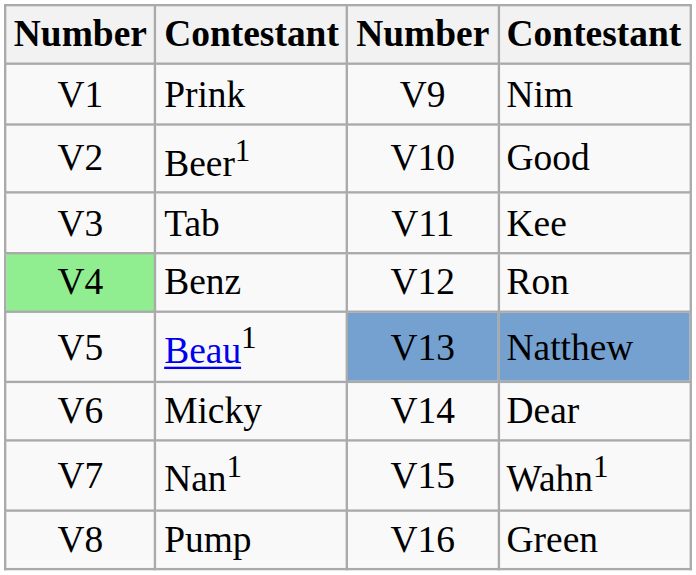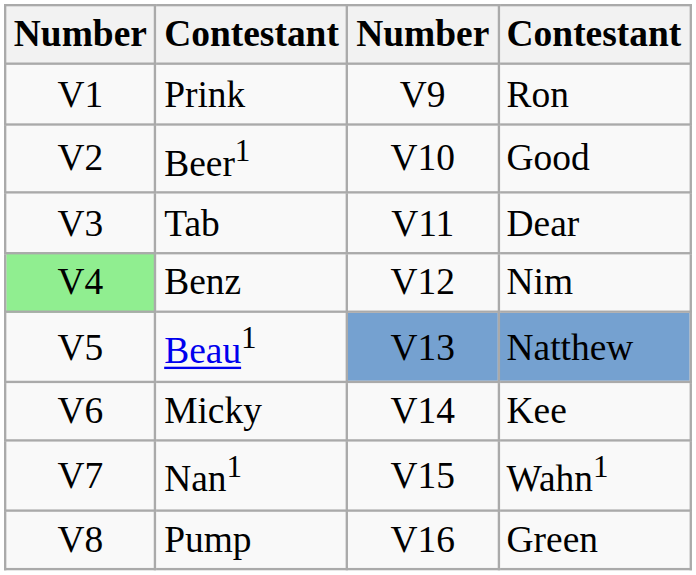Prink | column 4: Nim -> Ron
Tab | column 4: Kee -> Dear
Benz | column 4: Ron -> Nim
Micky | column 4: Dear -> Kee
